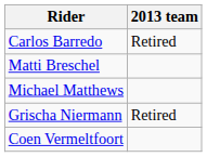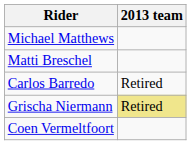rows swapped: Carlos Barredo <-> Michael Matthews
Grischa Niermann | 2013 team: no background -> khaki background
